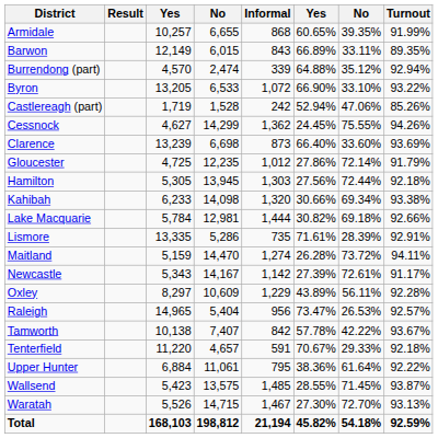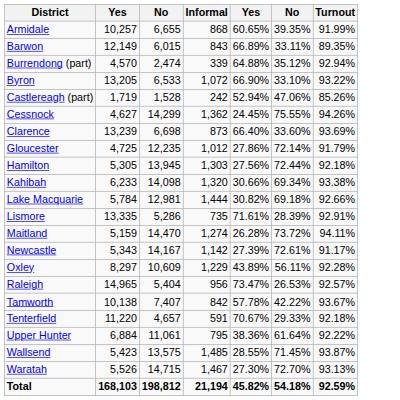- column: Result
